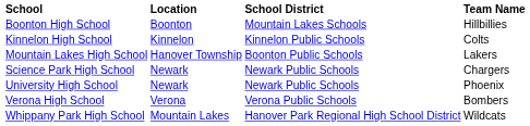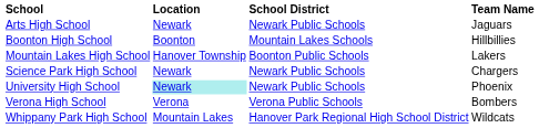+ row: Arts High School | Newark | Newark Public Schools | Jaguars
- row: Kinnelon High School | Kinnelon | Kinnelon Public Schools | Colts
University High School | Location: no background -> paleturquoise background
